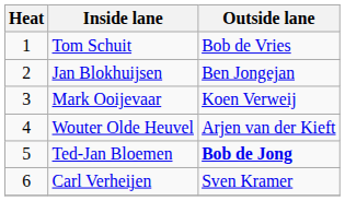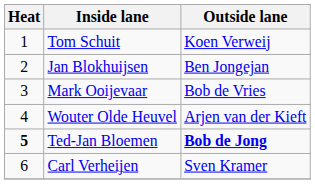Tom Schuit | Outside lane: Bob de Vries -> Koen Verweij
Mark Ooijevaar | Outside lane: Koen Verweij -> Bob de Vries
Ted-Jan Bloemen | Heat: normal -> bold
